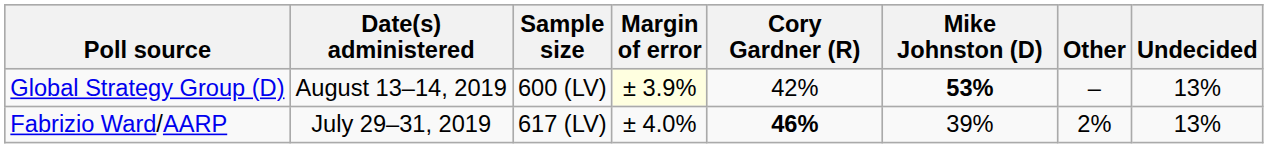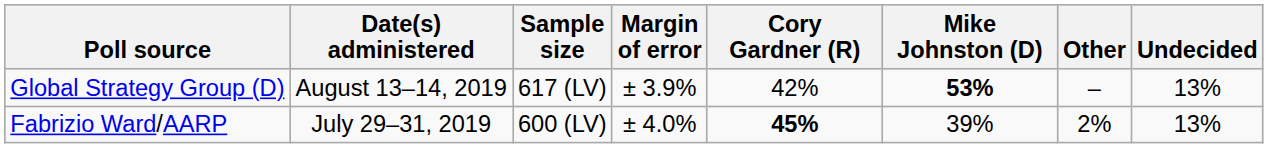Global Strategy Group (D) | Sample size: 600 (LV) -> 617 (LV)
Global Strategy Group (D) | Margin of error: lightyellow background -> no background
Fabrizio Ward/AARP | Sample size: 617 (LV) -> 600 (LV)
Fabrizio Ward/AARP | Cory Gardner (R): 46% -> 45%
